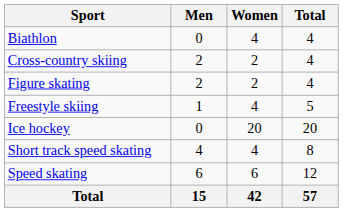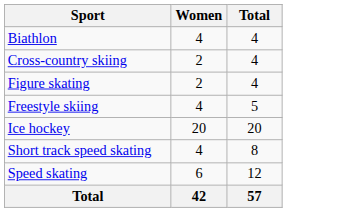- column: Men | 0 | 2 | 2 | 1 | 0 | 4 | 6 | 15
